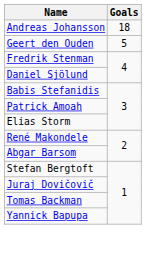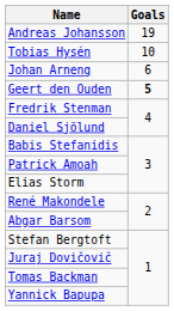Andreas Johansson | Goals: 18 -> 19
+ row: Tobias Hysén | 10
+ row: Johan Arneng | 6
Geert den Ouden | Goals: normal -> bold
